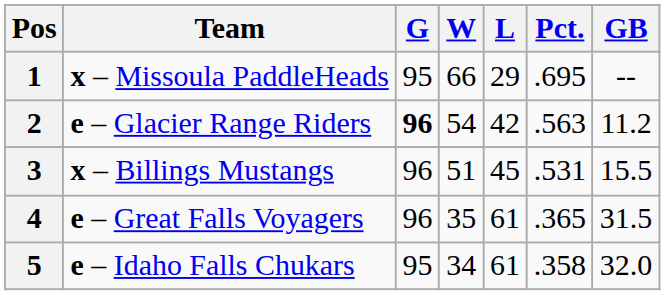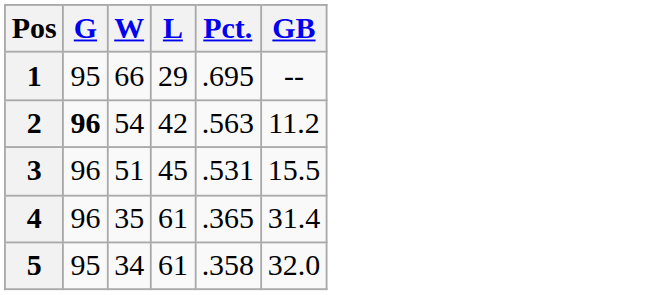- column: Team | x – Missoula PaddleHeads | e – Glacier Range Riders | x – Billings Mustangs | e – Great Falls Voyagers | e – Idaho Falls Chukars
4 | GB: 31.5 -> 31.4
